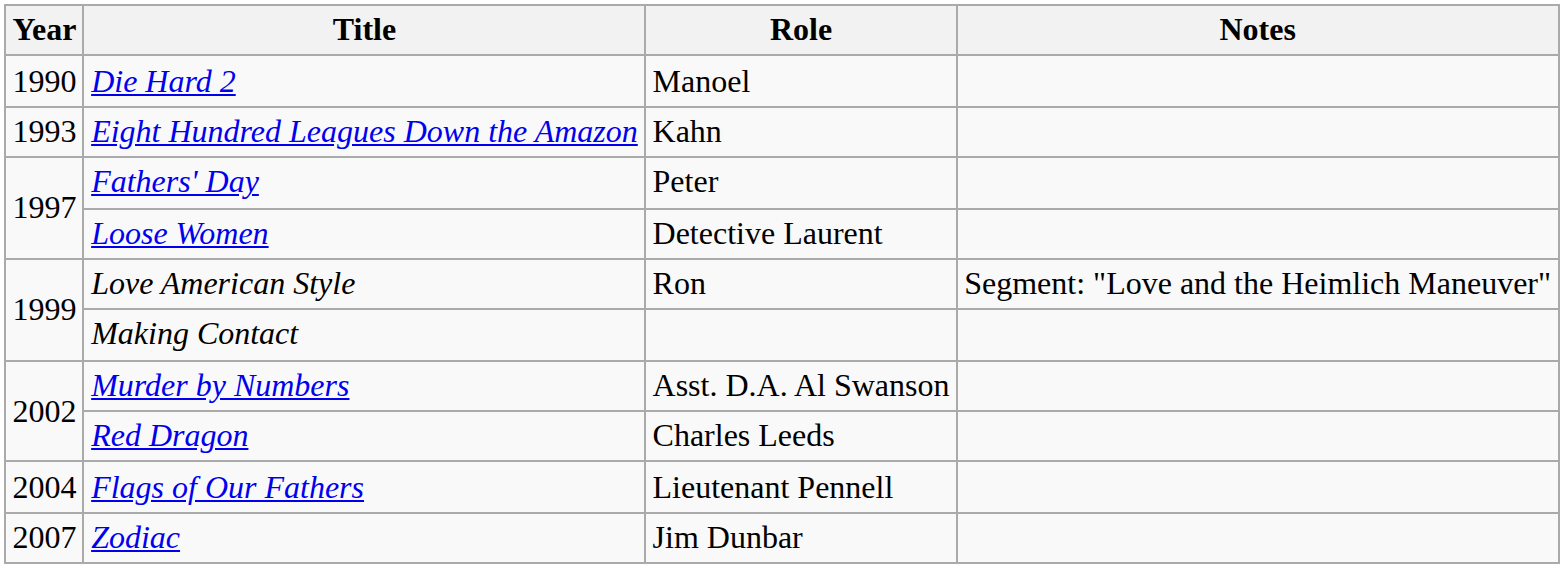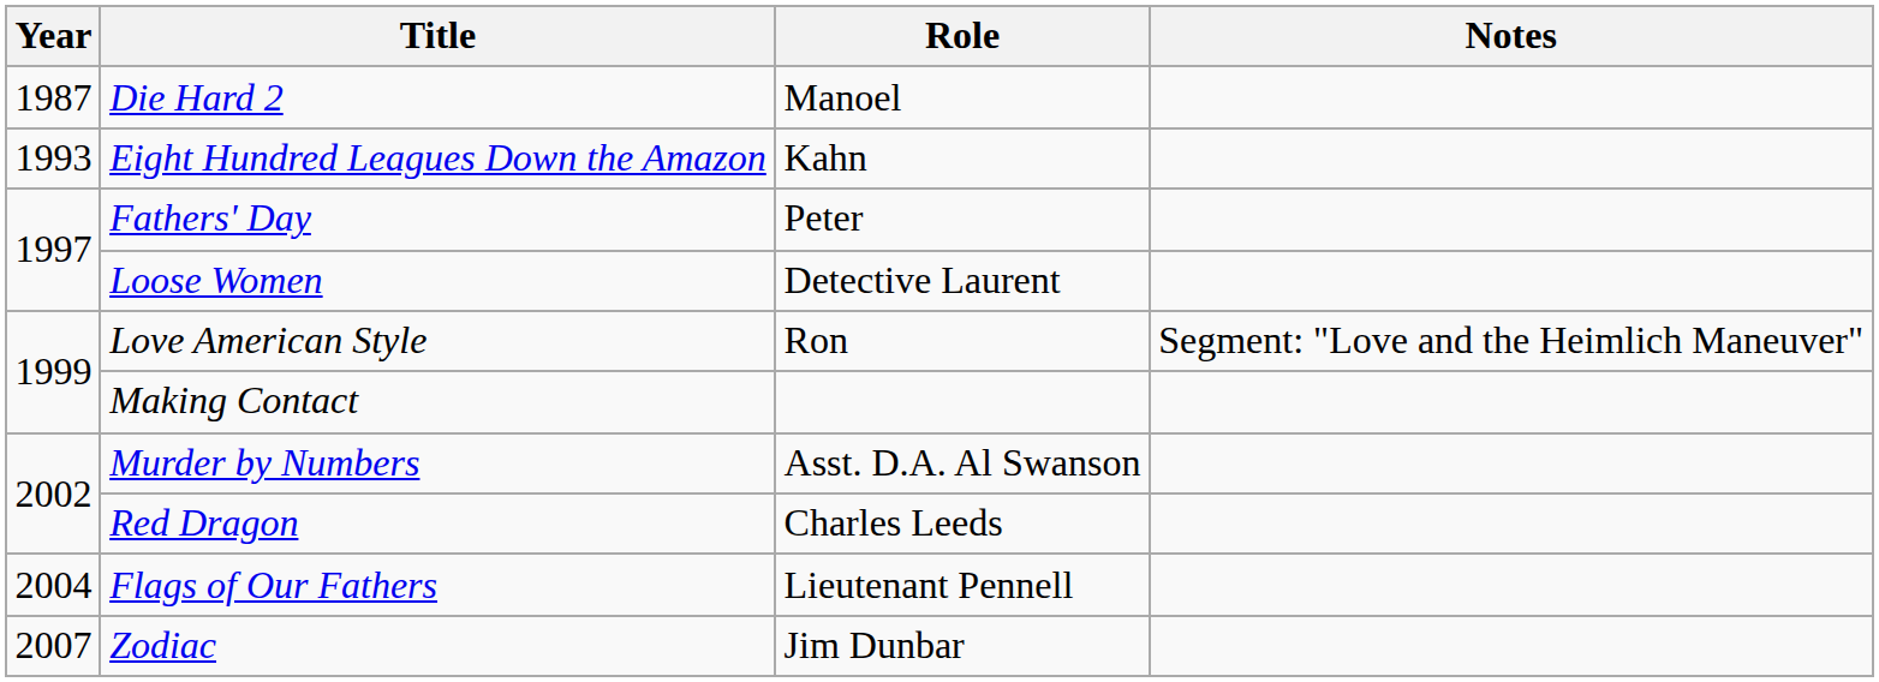Die Hard 2 | Year: 1990 -> 1987
